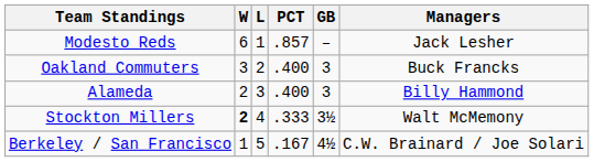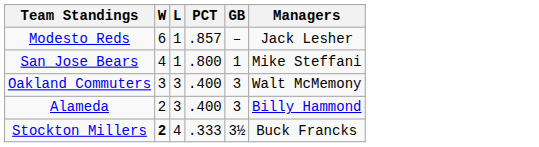+ row: San Jose Bears | 4 | 1 | .800 | 1 | Mike Steffani
Oakland Commuters | L: 2 -> 3
Oakland Commuters | Managers: Buck Francks -> Walt McMemony
Stockton Millers | Managers: Walt McMemony -> Buck Francks
- row: Berkeley / San Francisco | 1 | 5 | .167 | 4½ | C.W. Brainard / Joe Solari
